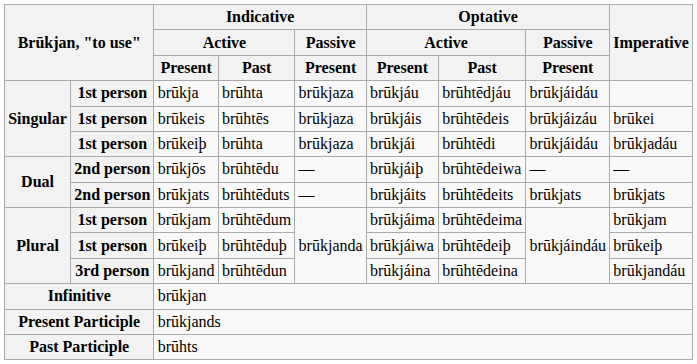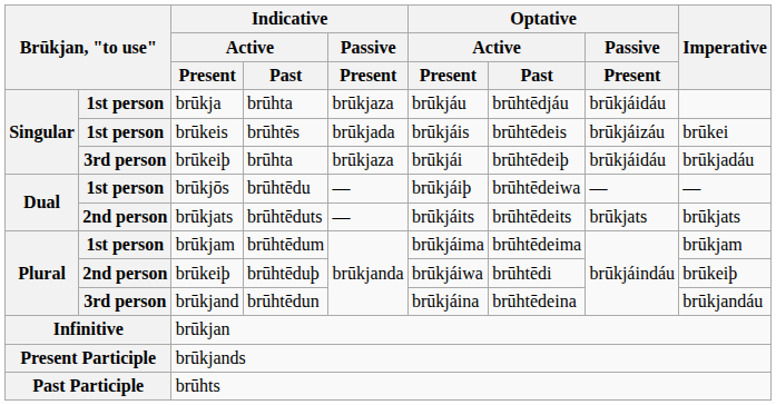brūkeis | Indicative / Passive / Present: brūkjaza -> brūkjada
brūkeiþ / brūhta | column 2: 1st person -> 3rd person
brūkeiþ / brūhta | Optative / Active / Past: brūhtēdi -> brūhtēdeiþ
brūkjōs | column 2: 2nd person -> 1st person
brūkeiþ / brūhtēduþ | column 2: 1st person -> 2nd person
brūkeiþ / brūhtēduþ | Optative / Active / Past: brūhtēdeiþ -> brūhtēdi
